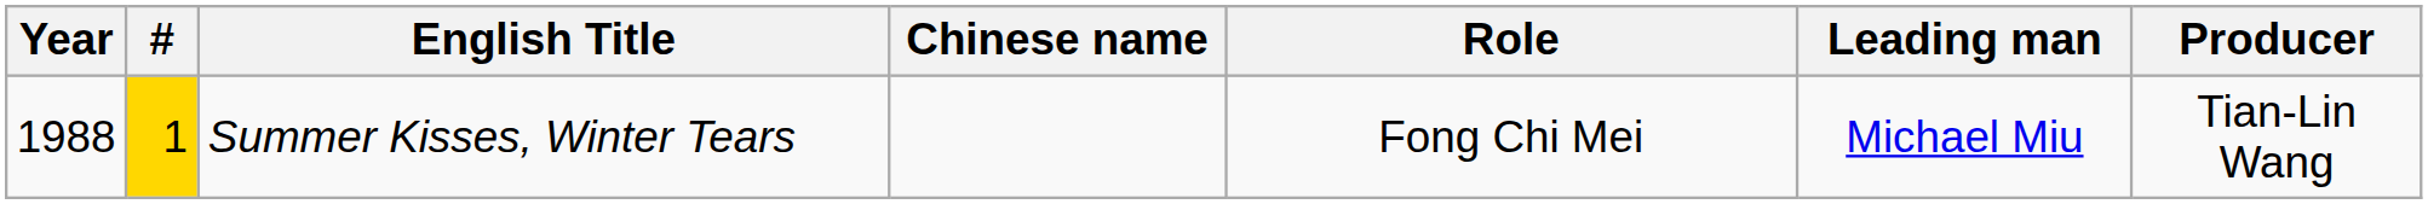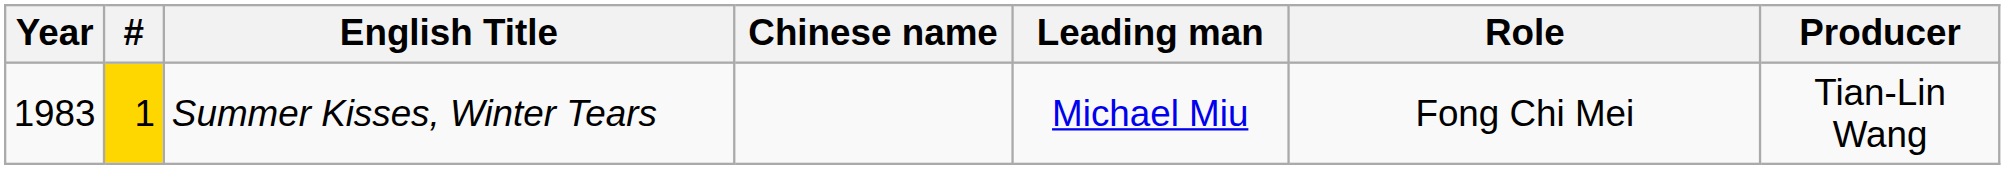columns swapped: Role <-> Leading man
Summer Kisses, Winter Tears | Year: 1988 -> 1983
